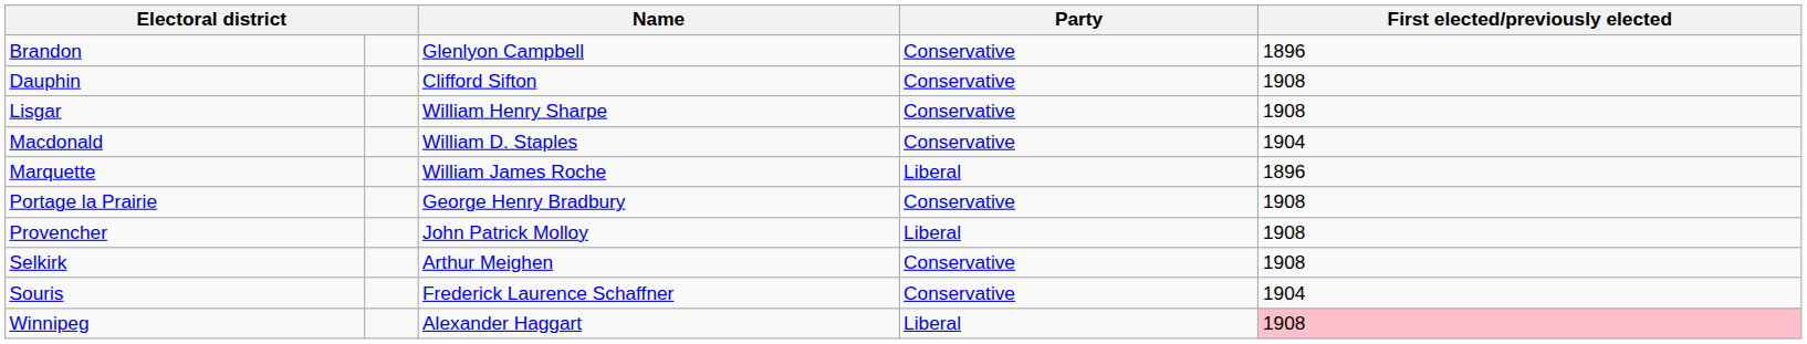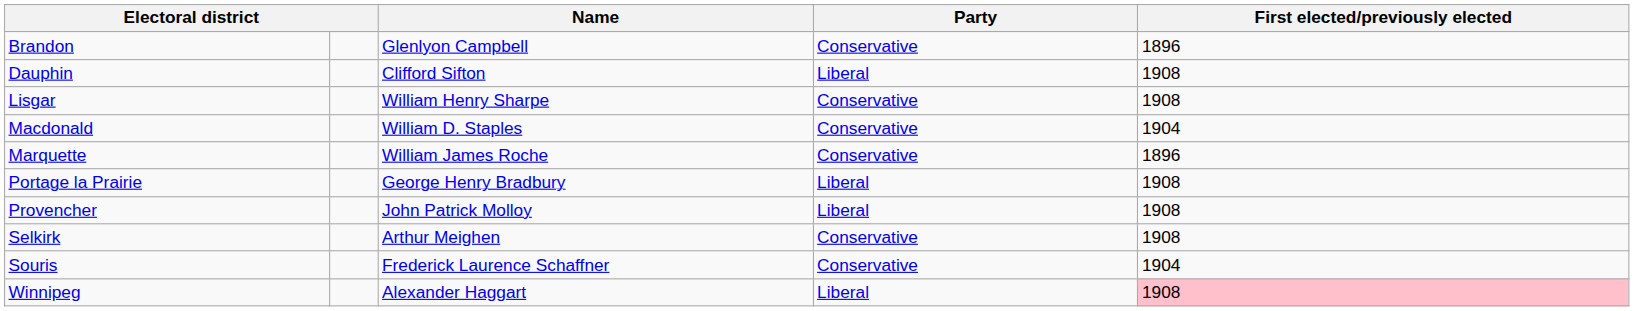Dauphin | Party: Conservative -> Liberal
Marquette | Party: Liberal -> Conservative
Portage la Prairie | Party: Conservative -> Liberal
